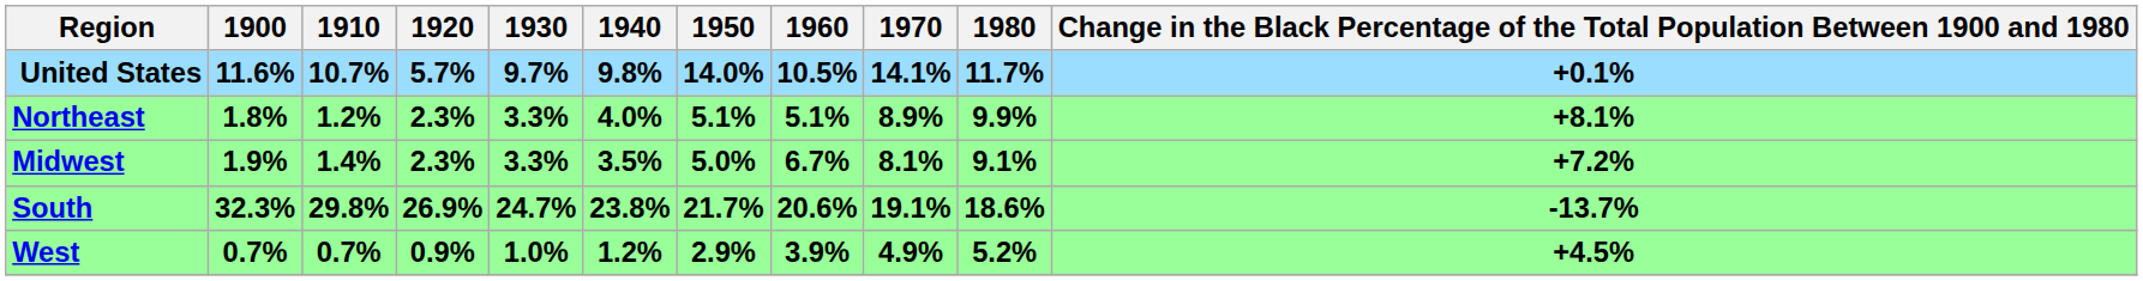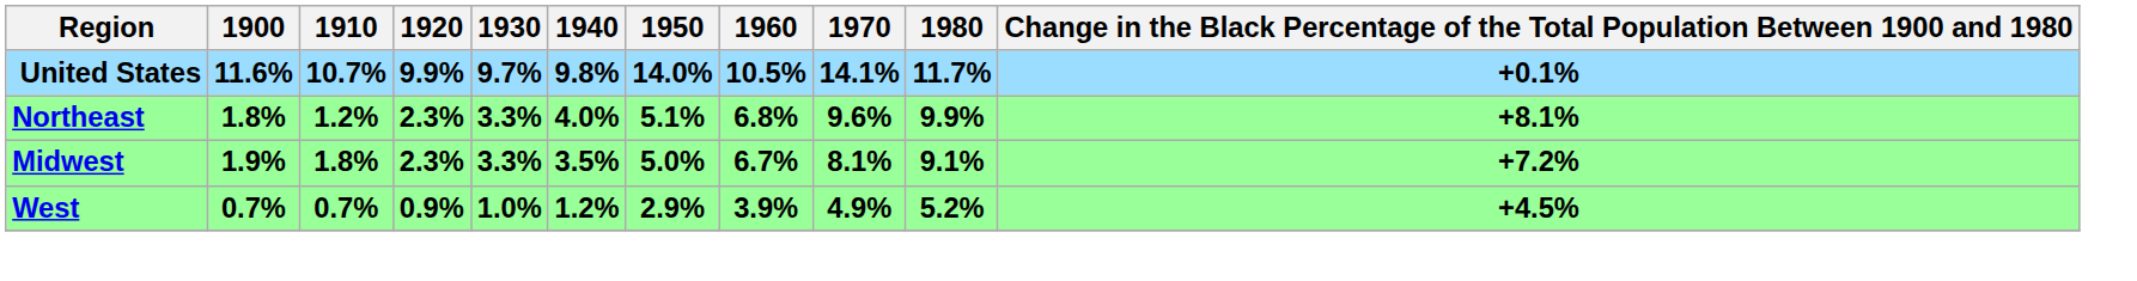United States | 1920: 5.7% -> 9.9%
Northeast | 1960: 5.1% -> 6.8%
Northeast | 1970: 8.9% -> 9.6%
Midwest | 1910: 1.4% -> 1.8%
- row: South | 32.3% | 29.8% | 26.9% | 24.7% | 23.8% | 21.7% | 20.6% | 19.1% | 18.6% | -13.7%
